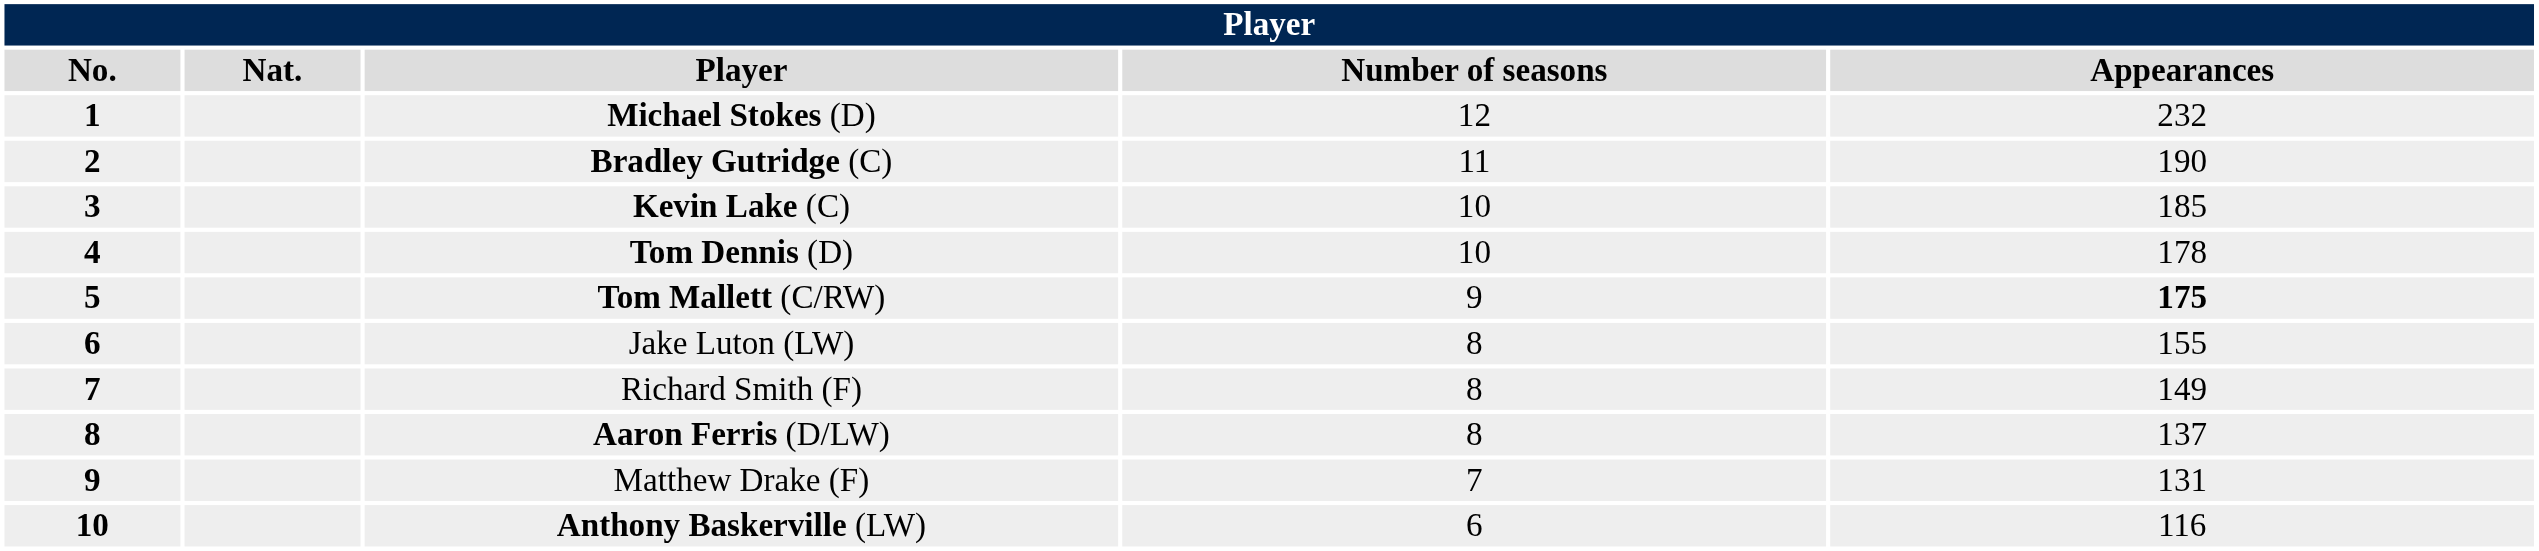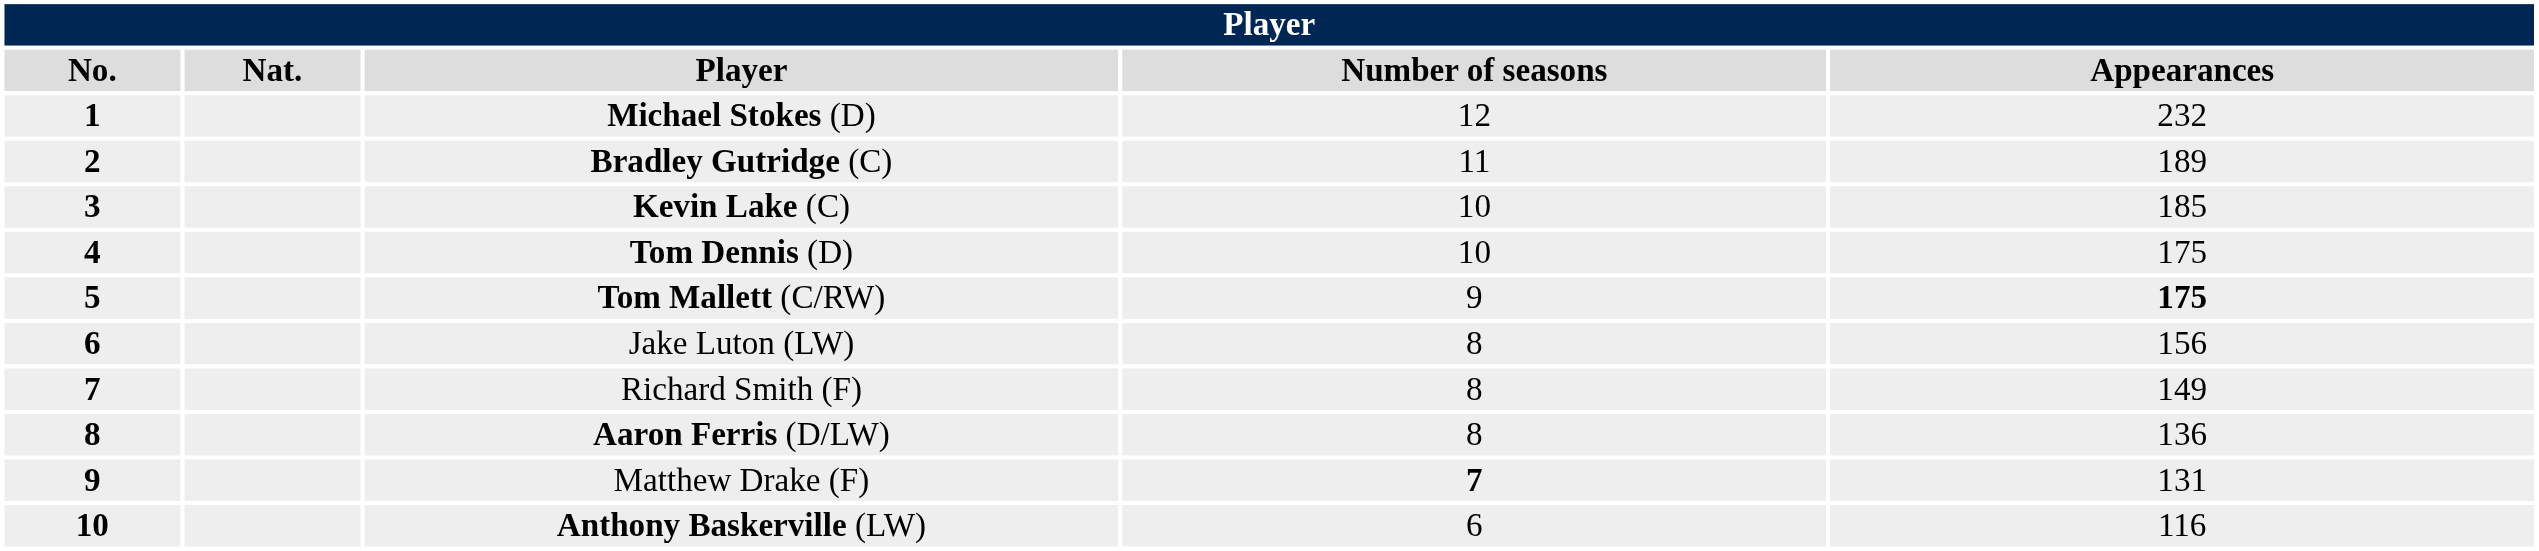Bradley Gutridge (C) | Appearances: 190 -> 189
Tom Dennis (D) | Appearances: 178 -> 175
Jake Luton (LW) | Appearances: 155 -> 156
Aaron Ferris (D/LW) | Appearances: 137 -> 136
Matthew Drake (F) | Number of seasons: normal -> bold
